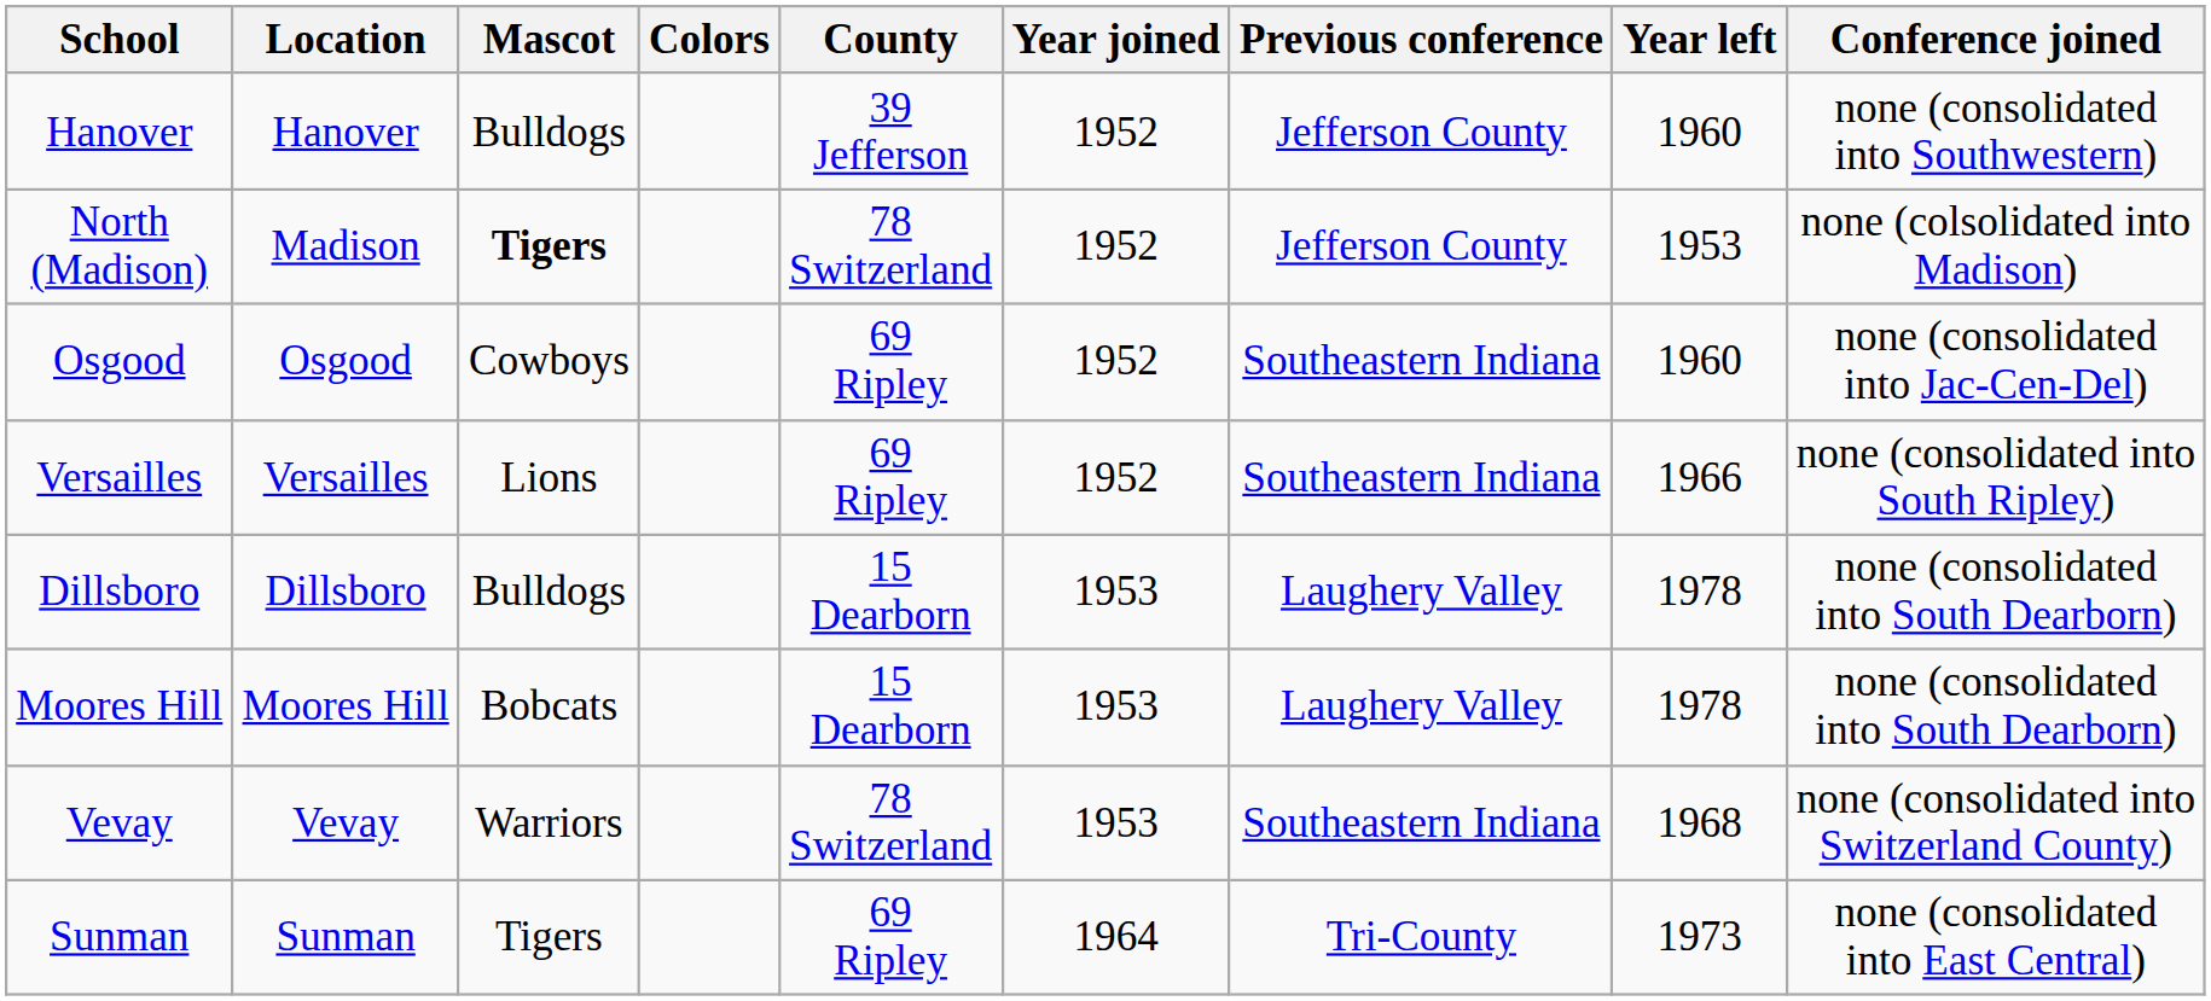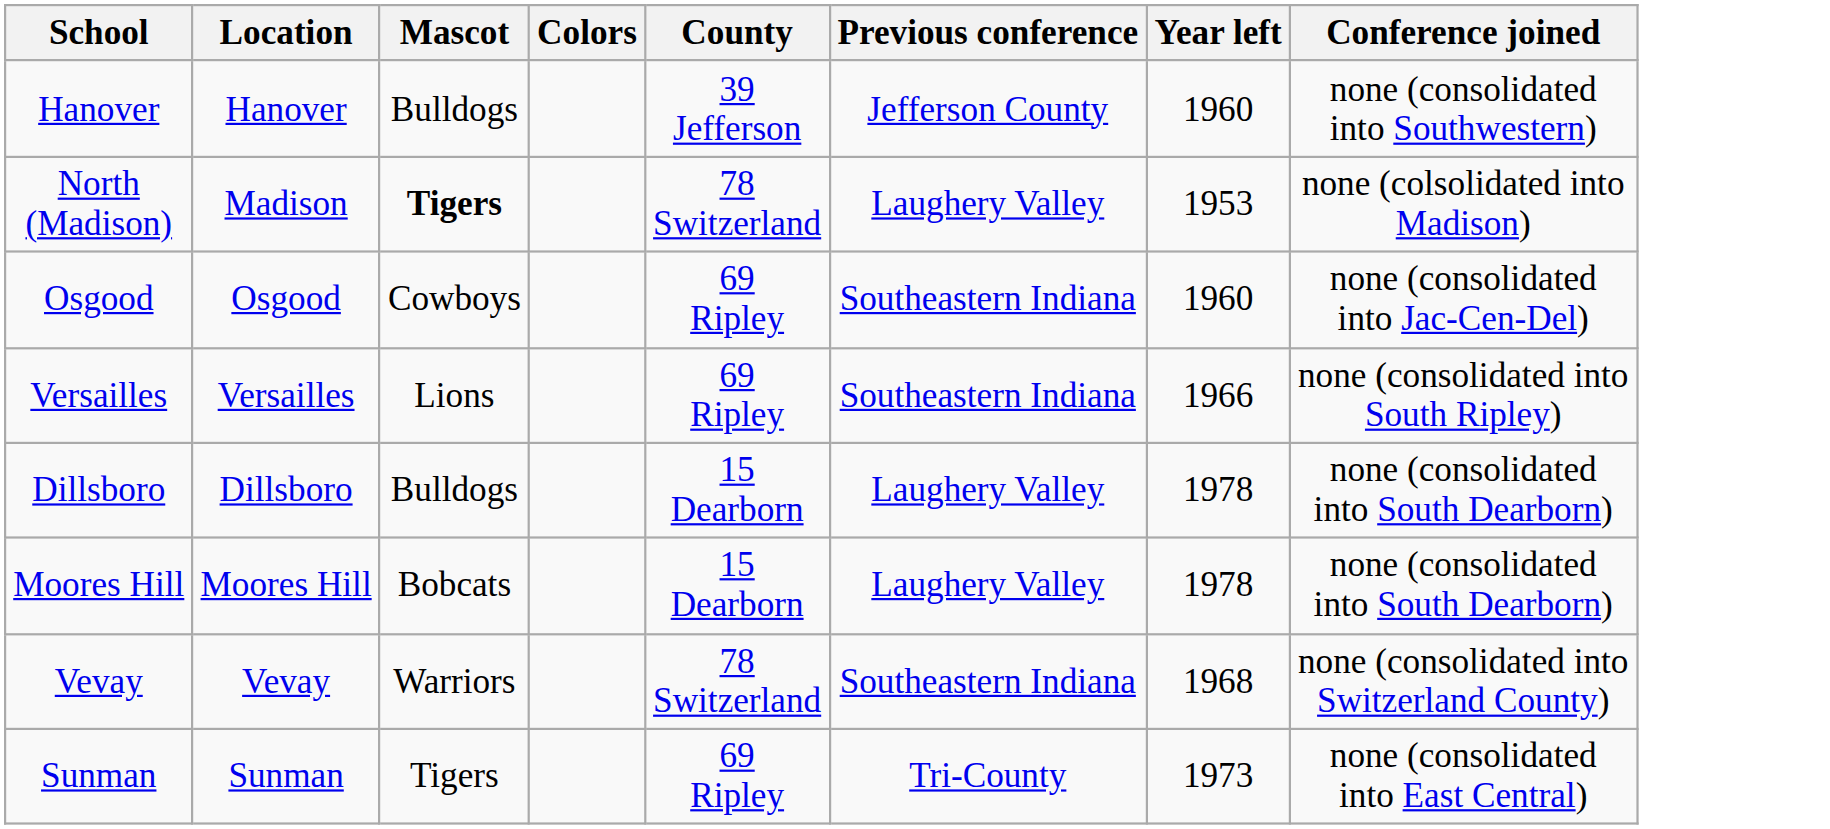- column: Year joined | 1952 | 1952 | 1952 | 1952 | 1953 | 1953 | 1953 | 1964
North (Madison) | Previous conference: Jefferson County -> Laughery Valley
